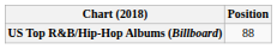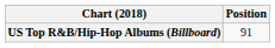US Top R&B/Hip-Hop Albums (Billboard) | Position: 88 -> 91
